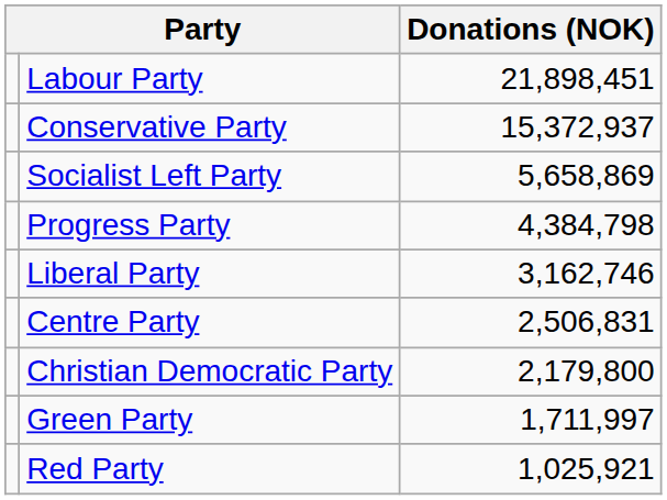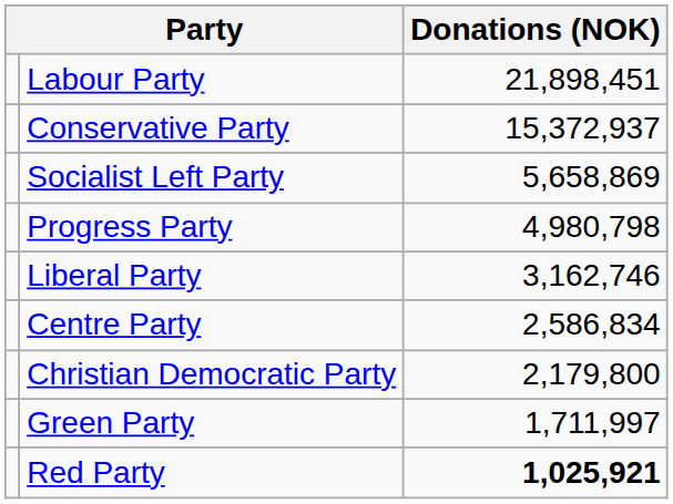Progress Party | Donations (NOK): 4,384,798 -> 4,980,798
Centre Party | Donations (NOK): 2,506,831 -> 2,586,834
Red Party | Donations (NOK): normal -> bold
